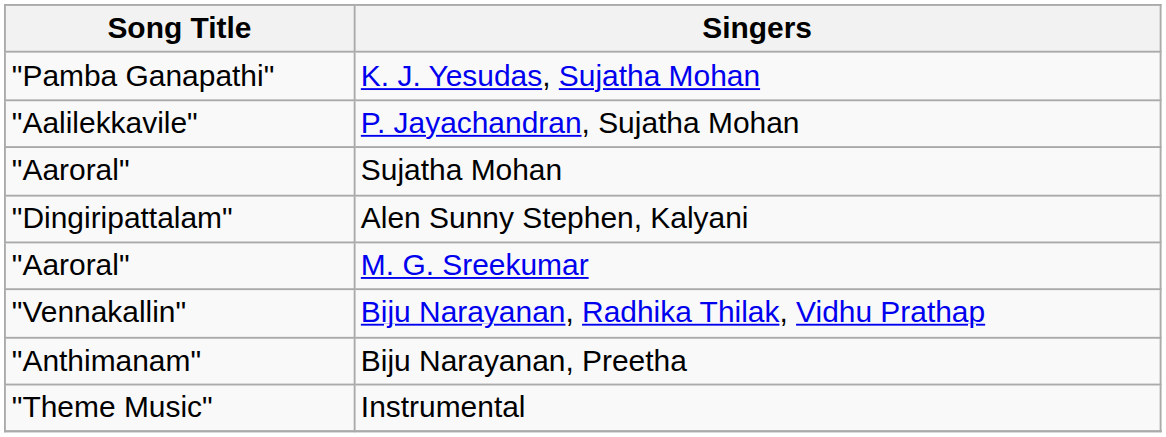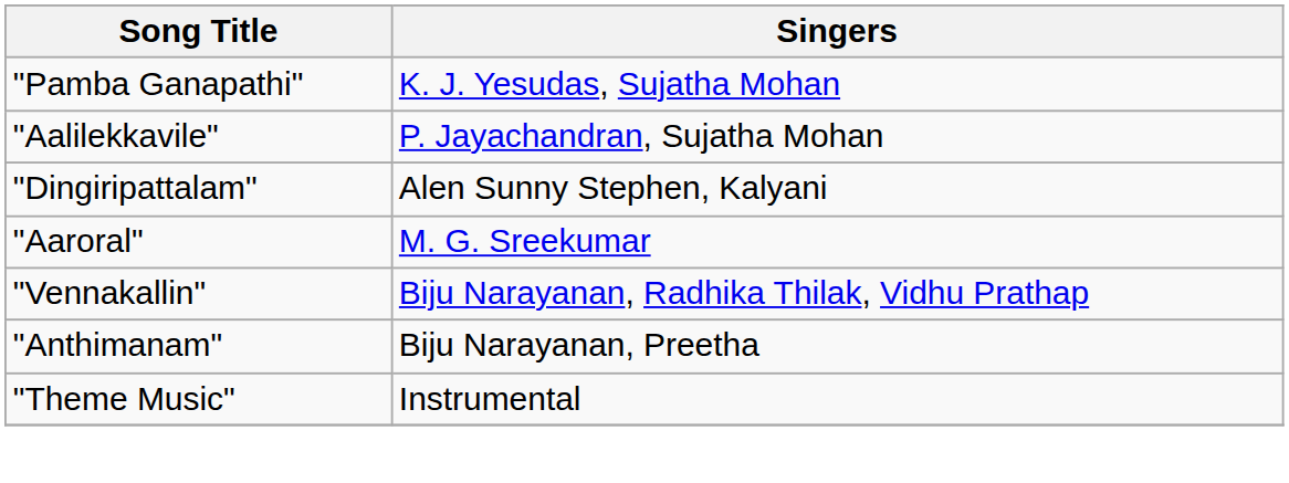- row: "Aaroral" | Sujatha Mohan
